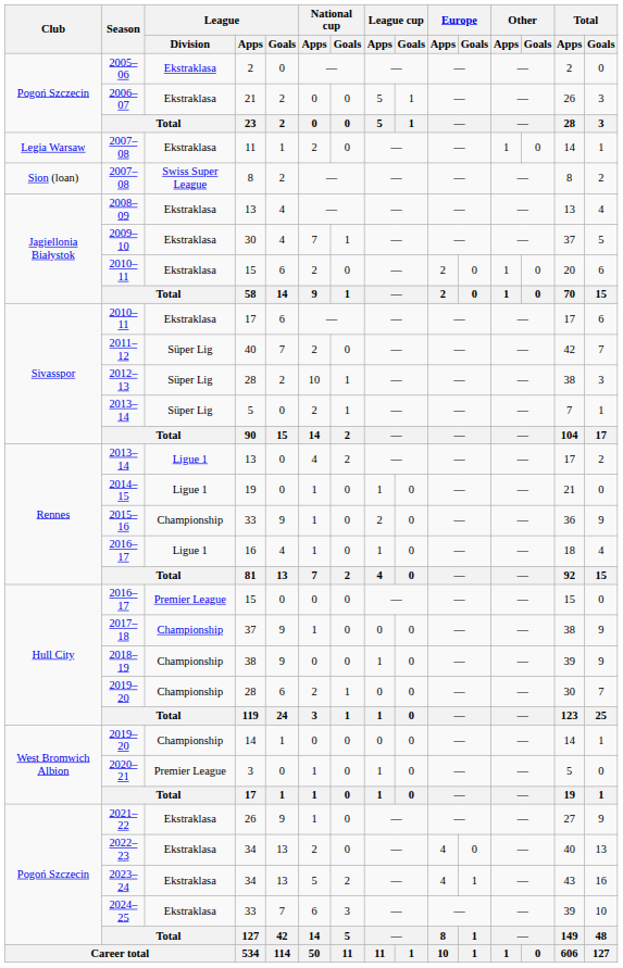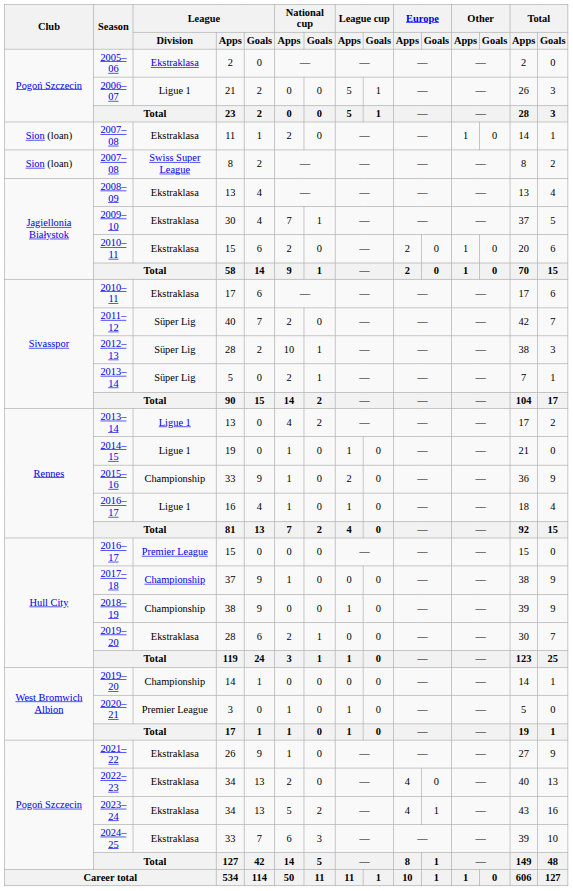2006–07 | League / Division: Ekstraklasa -> Ligue 1
2007–08 / 11 | Club: Legia Warsaw -> Sion (loan)
2019–20 / 28 | League / Division: Championship -> Ekstraklasa
